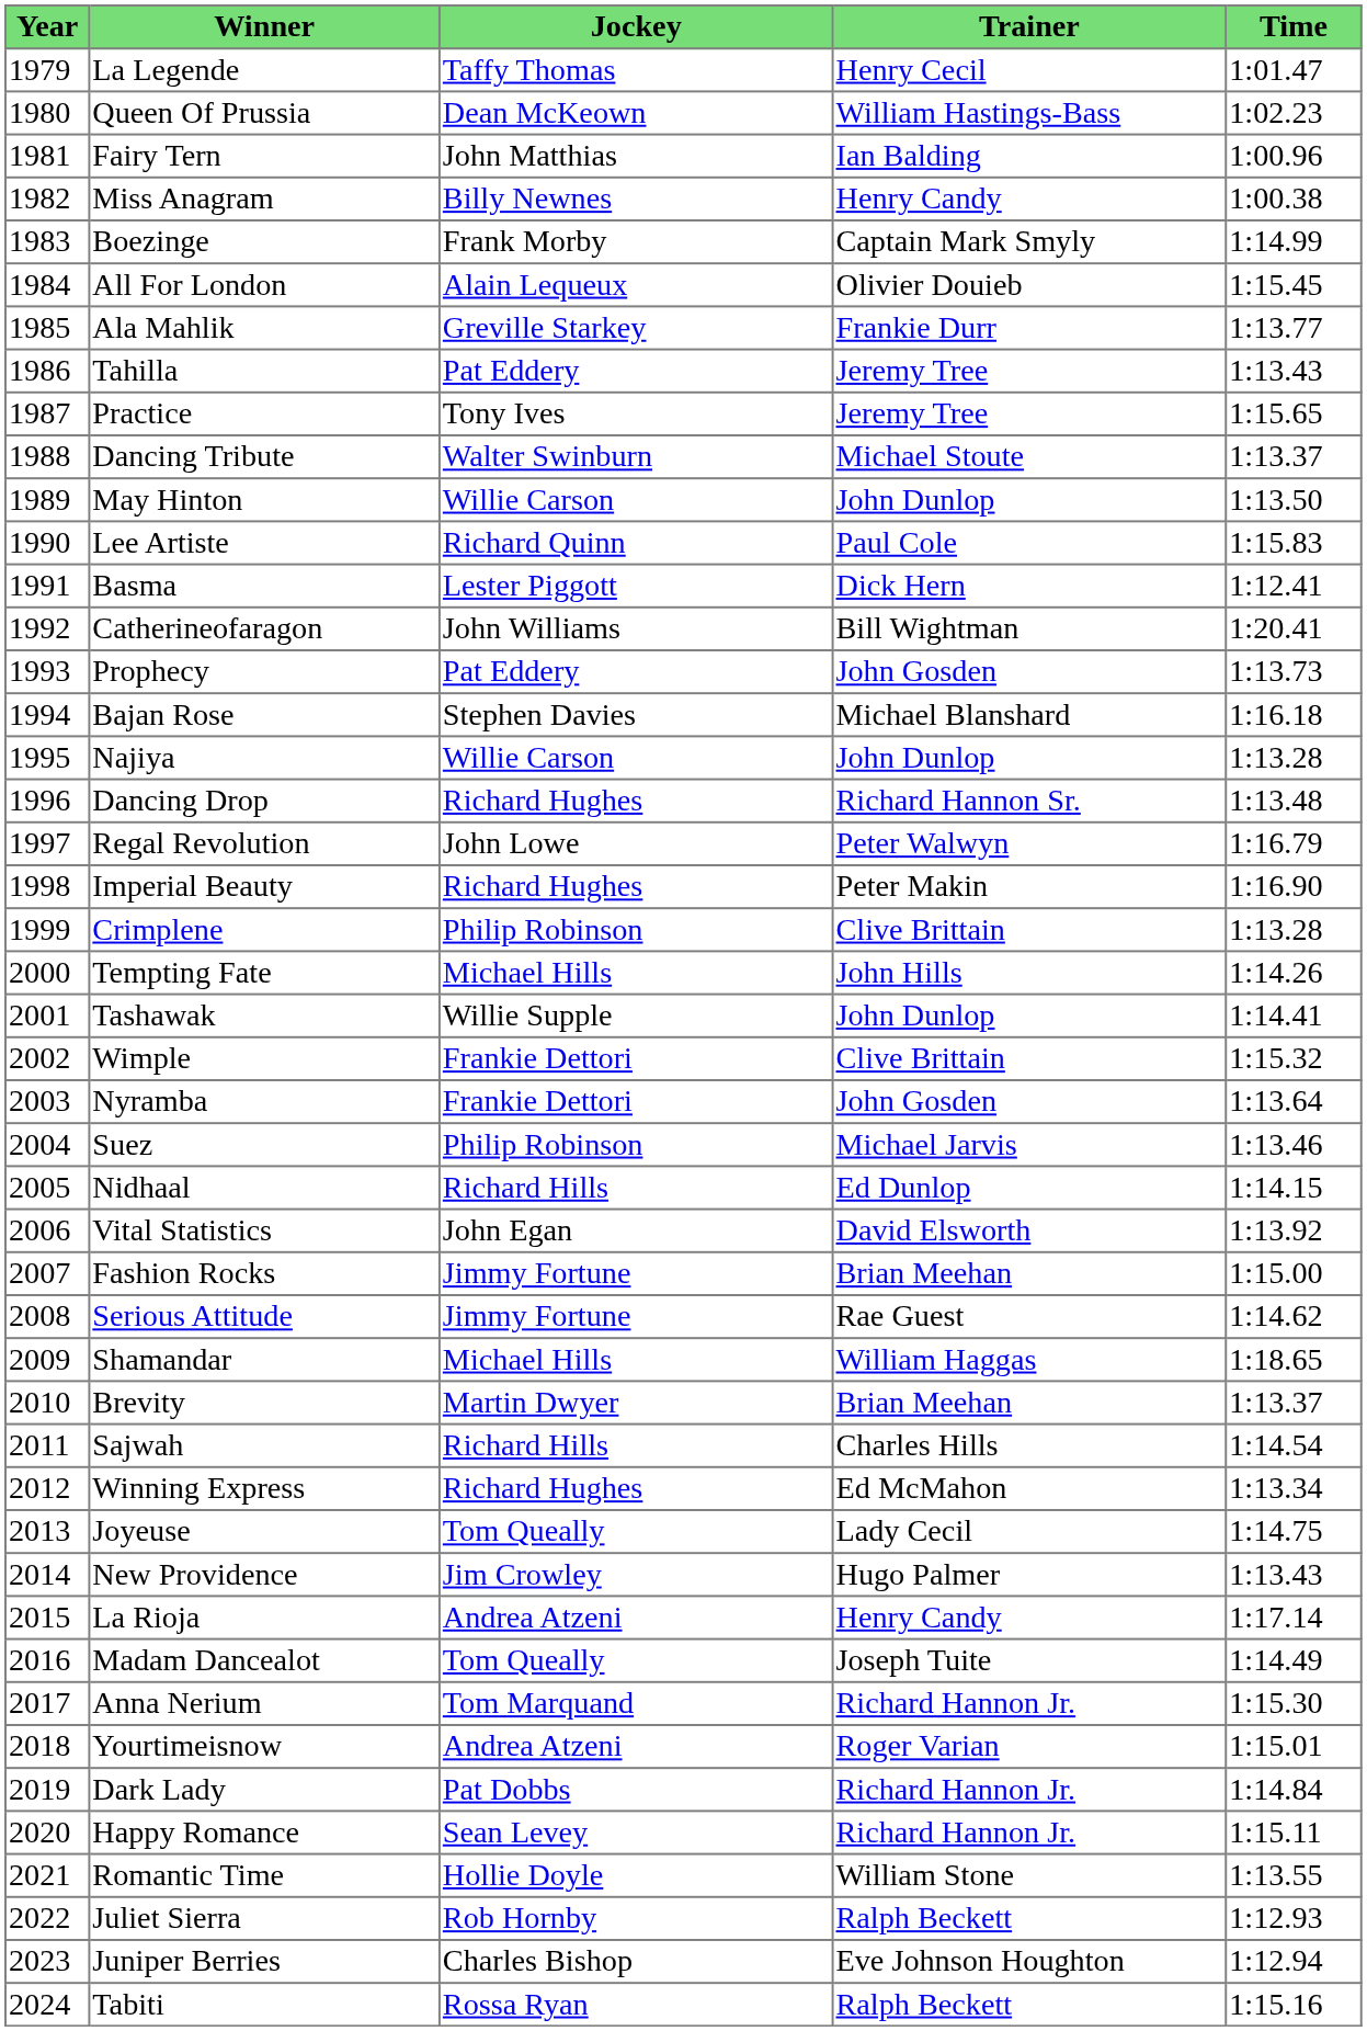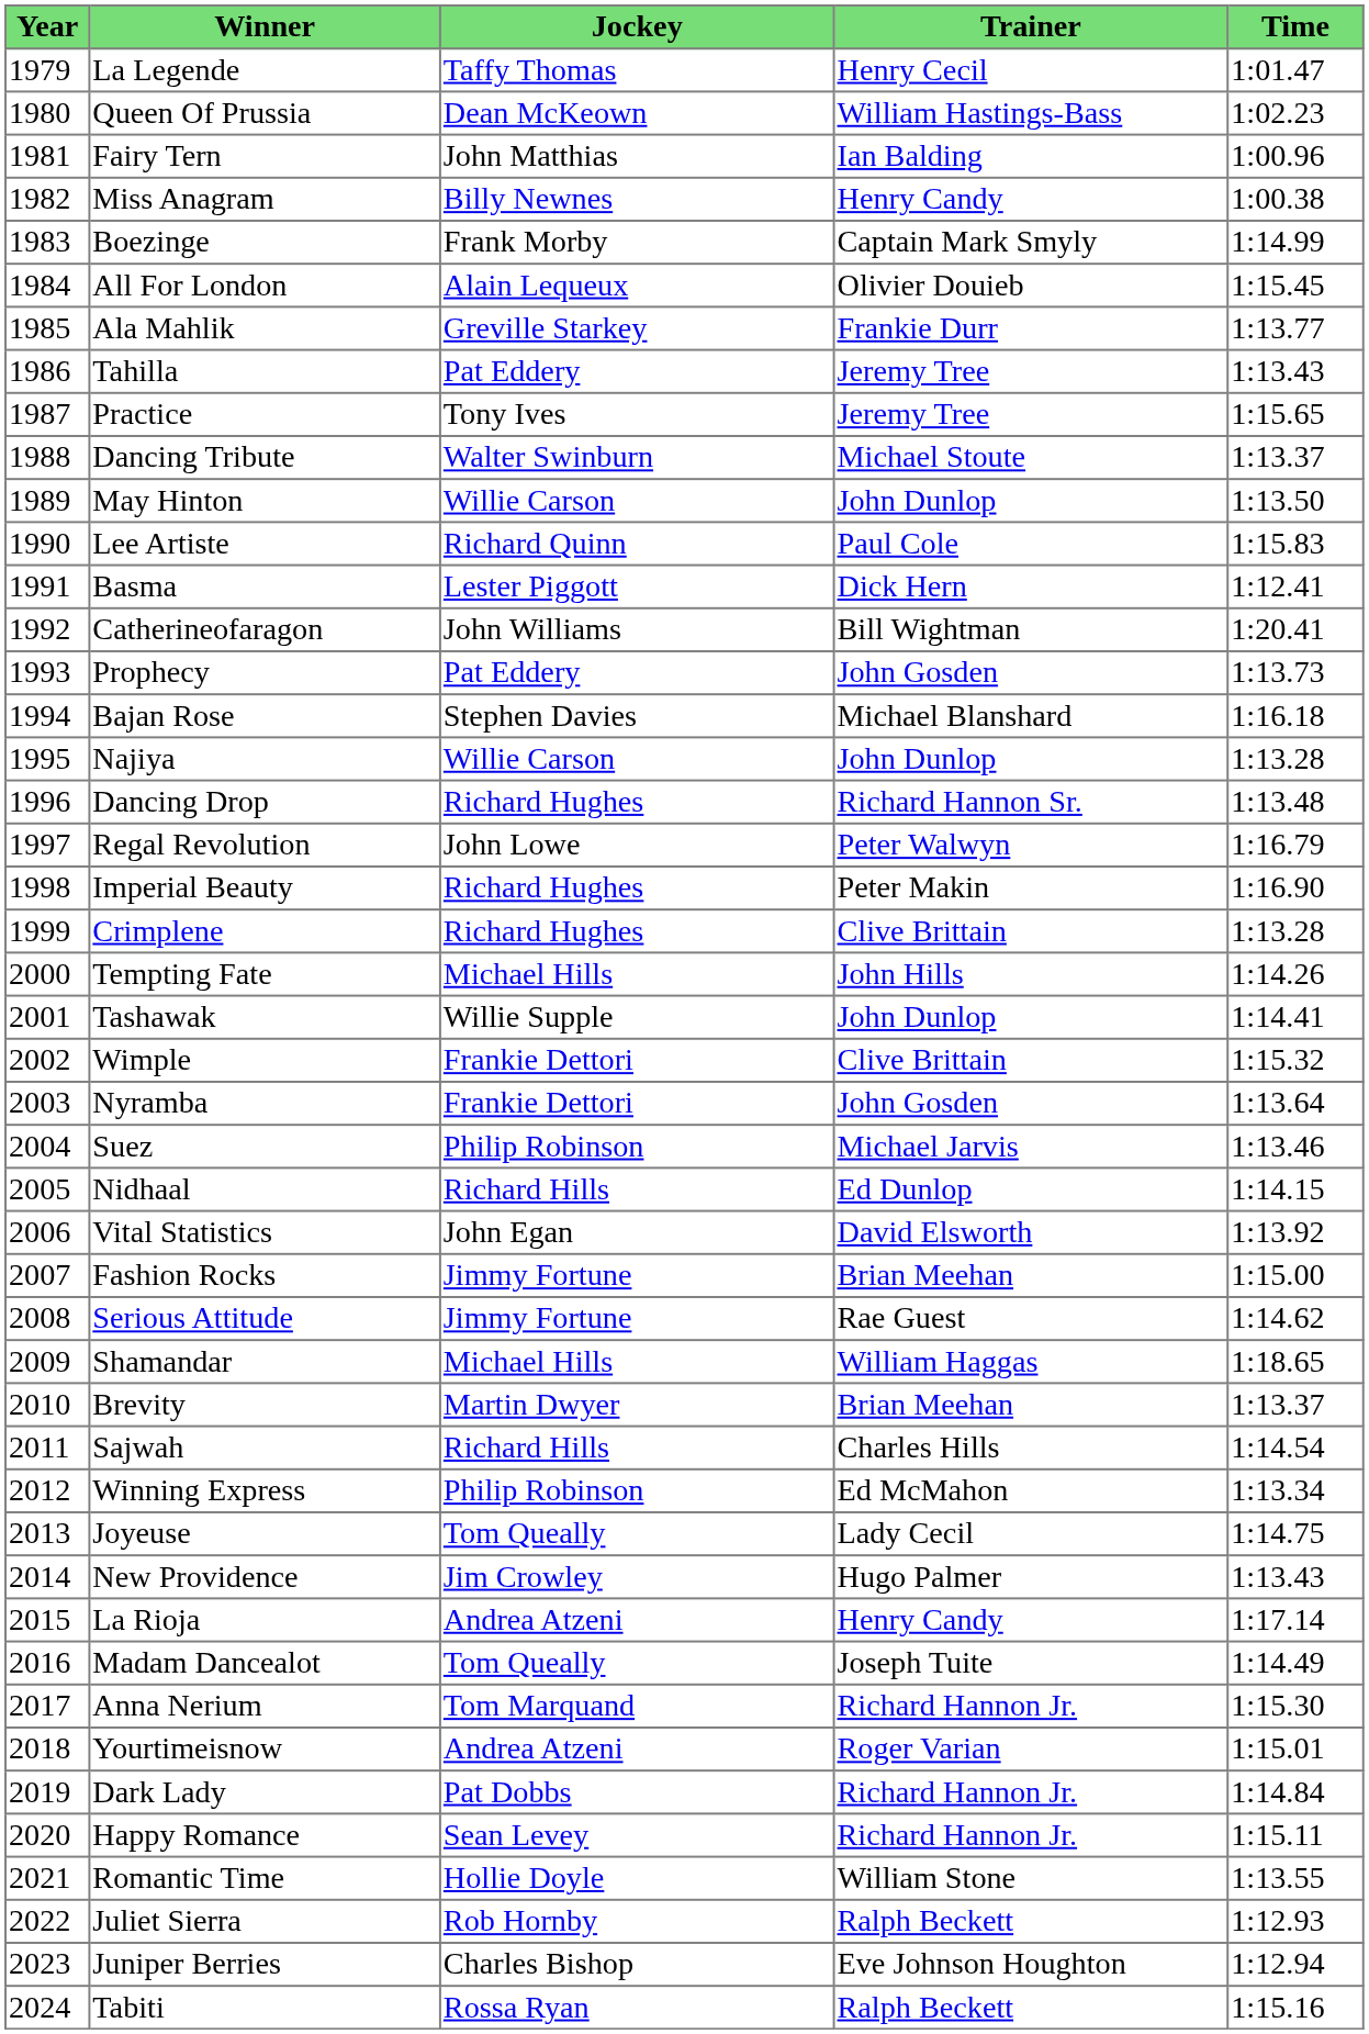Crimplene | Jockey: Philip Robinson -> Richard Hughes
Winning Express | Jockey: Richard Hughes -> Philip Robinson
